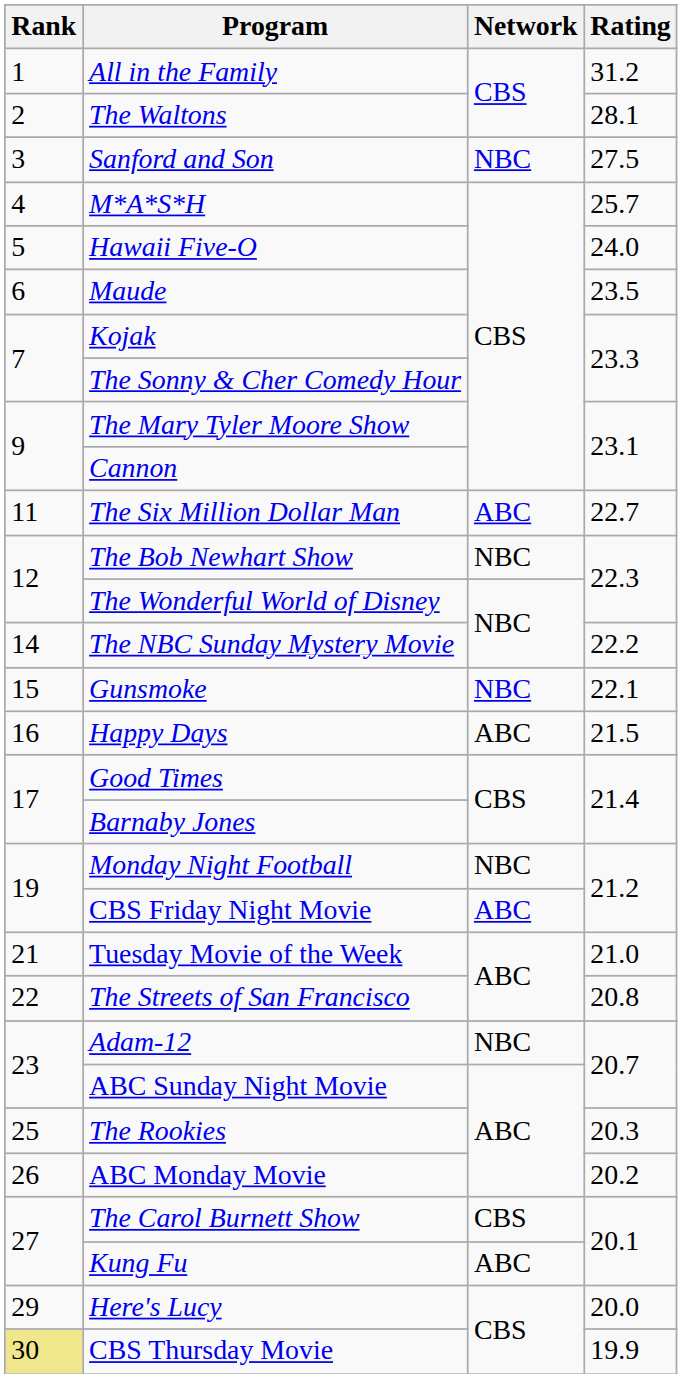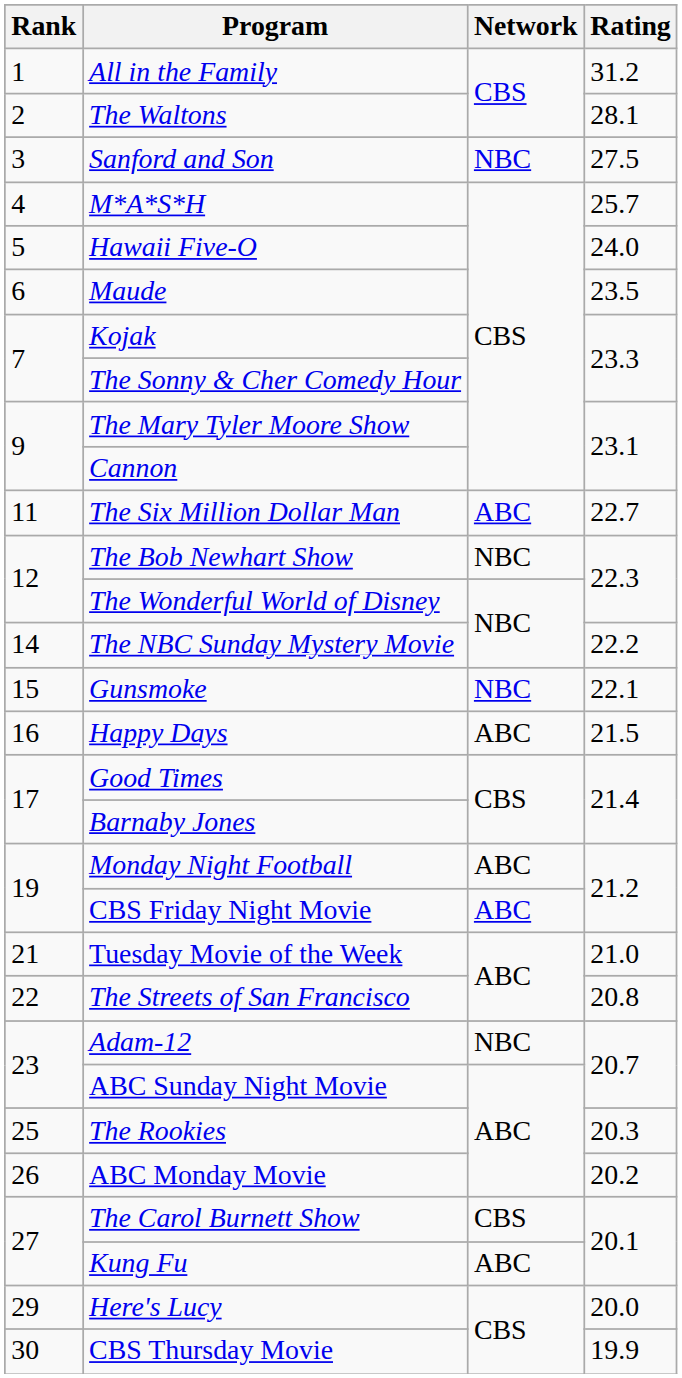Monday Night Football | Network: NBC -> ABC
CBS Thursday Movie | Rank: khaki background -> no background
